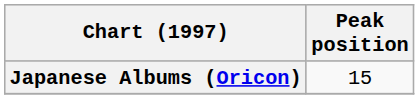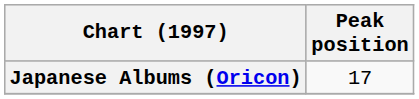Japanese Albums (Oricon) | Peak position: 15 -> 17
